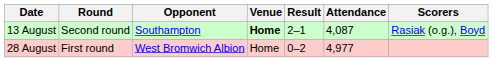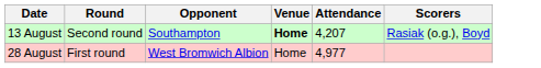- column: Result | 2–1 | 0–2
13 August | Attendance: 4,087 -> 4,207
